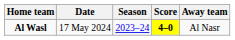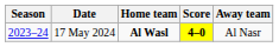columns swapped: Season <-> Home team
